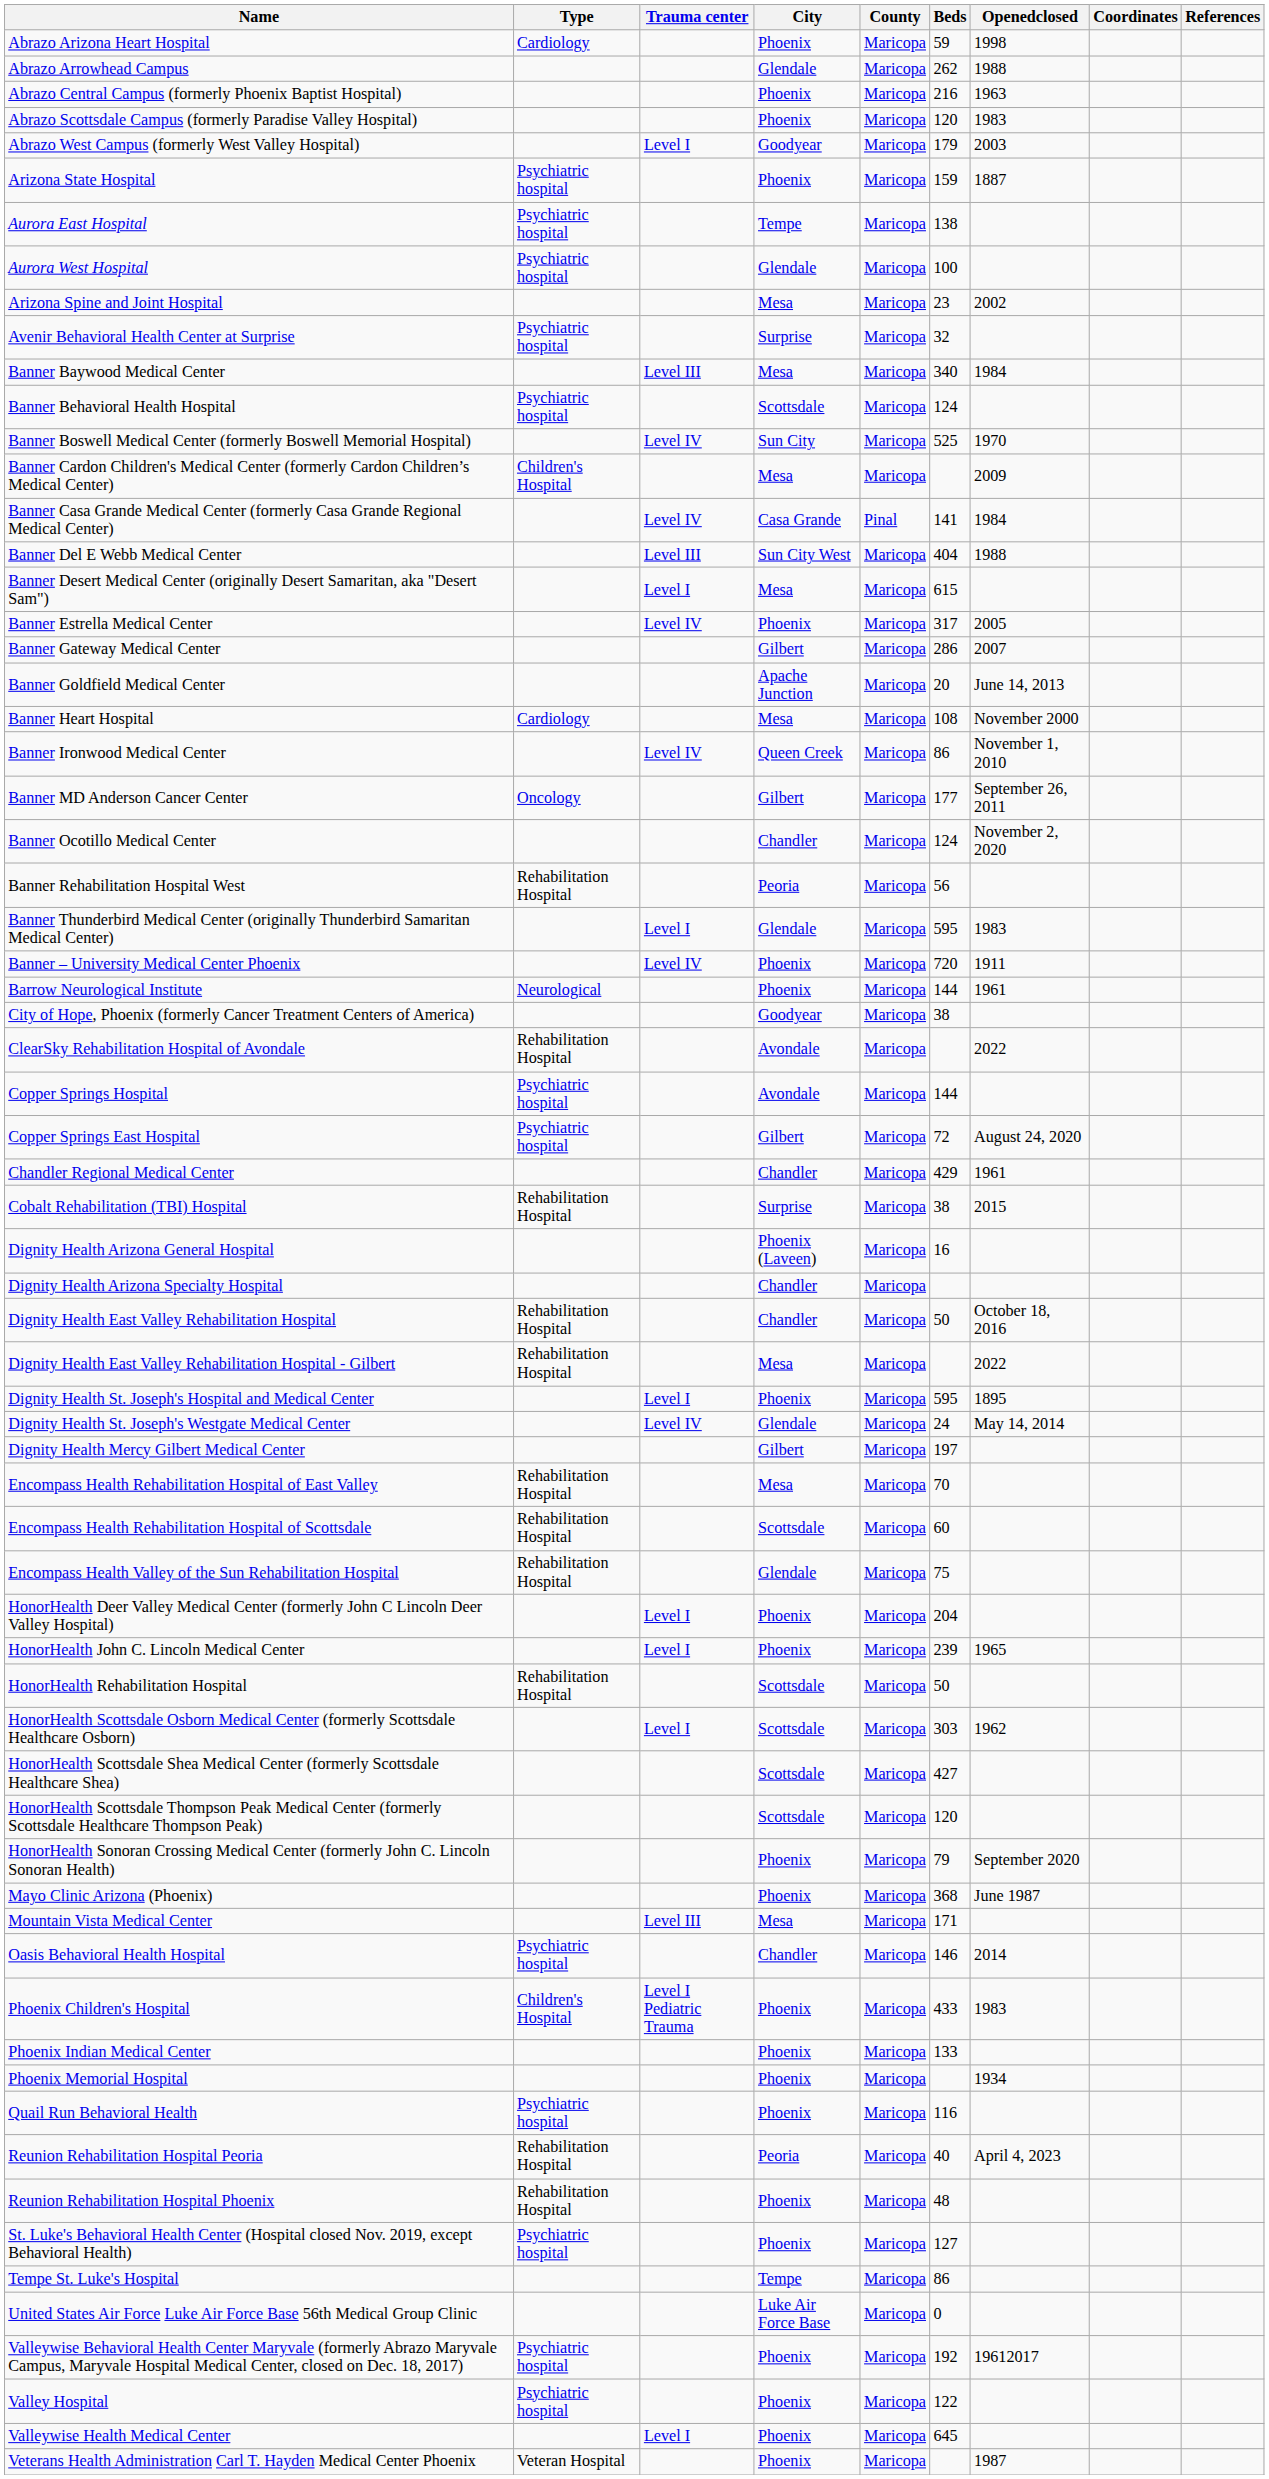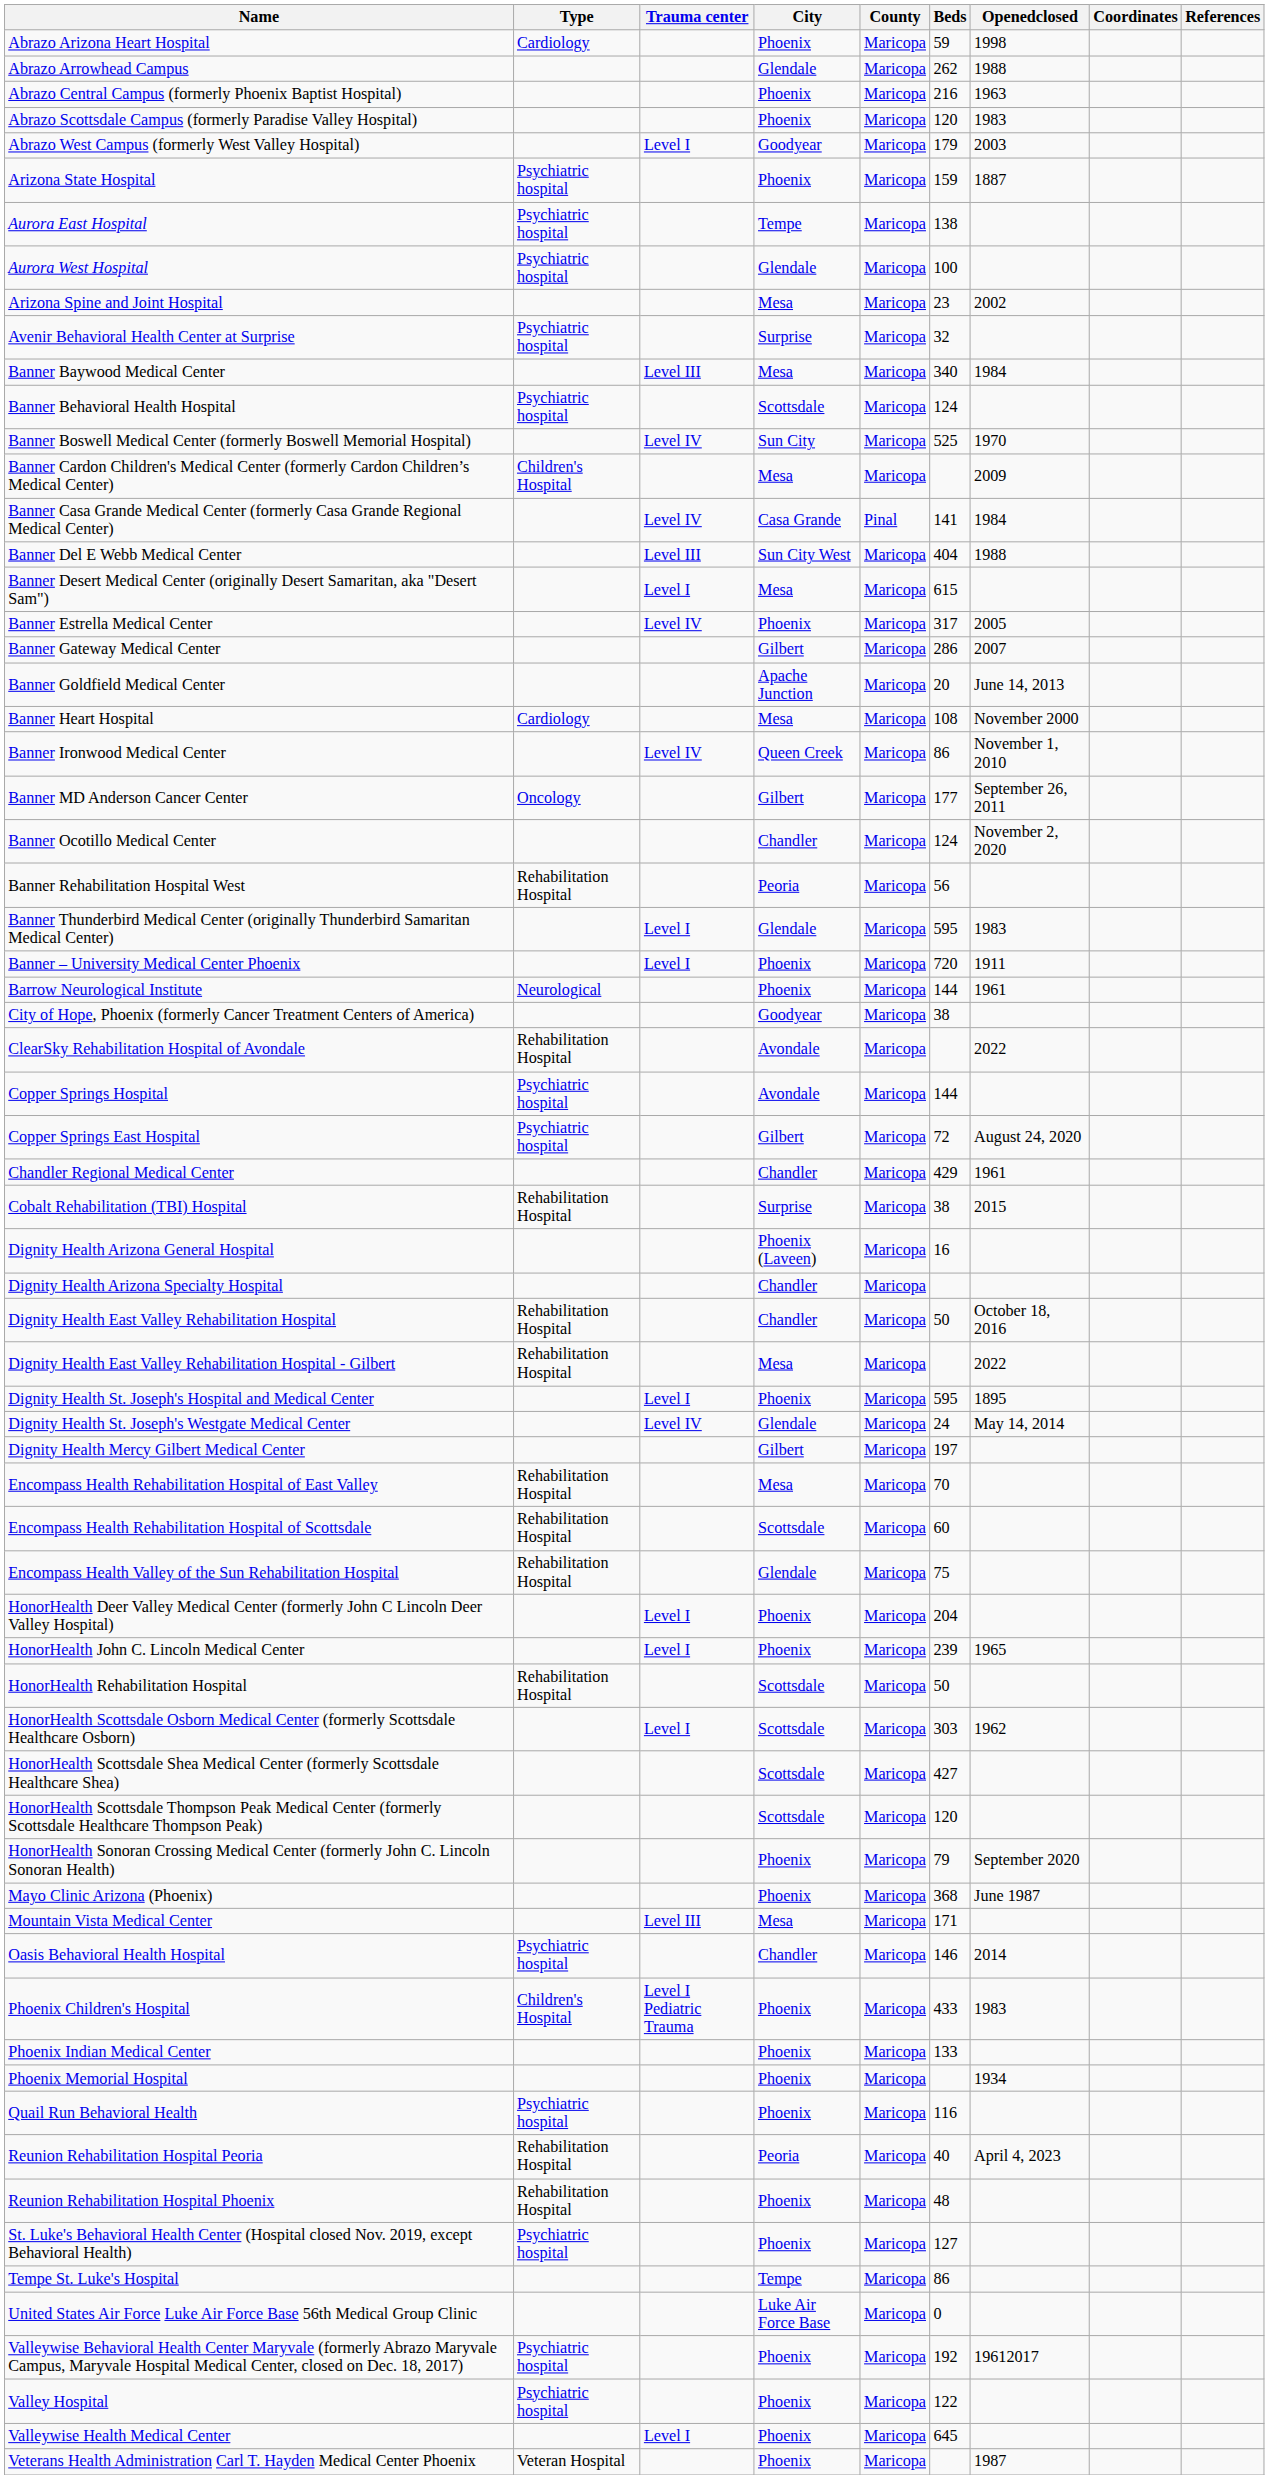Banner – University Medical Center Phoenix | Trauma center: Level IV -> Level I
